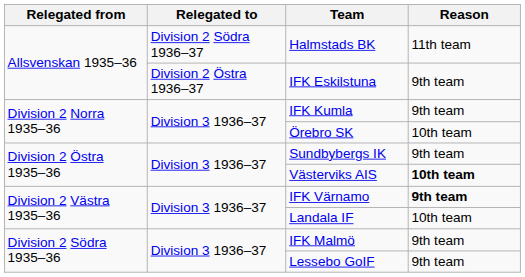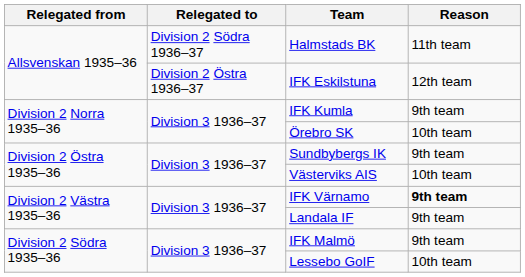IFK Eskilstuna | Reason: 9th team -> 12th team
Västerviks AIS | Reason: bold -> normal
Landala IF | Reason: 10th team -> 9th team
Lessebo GoIF | Reason: 9th team -> 10th team
